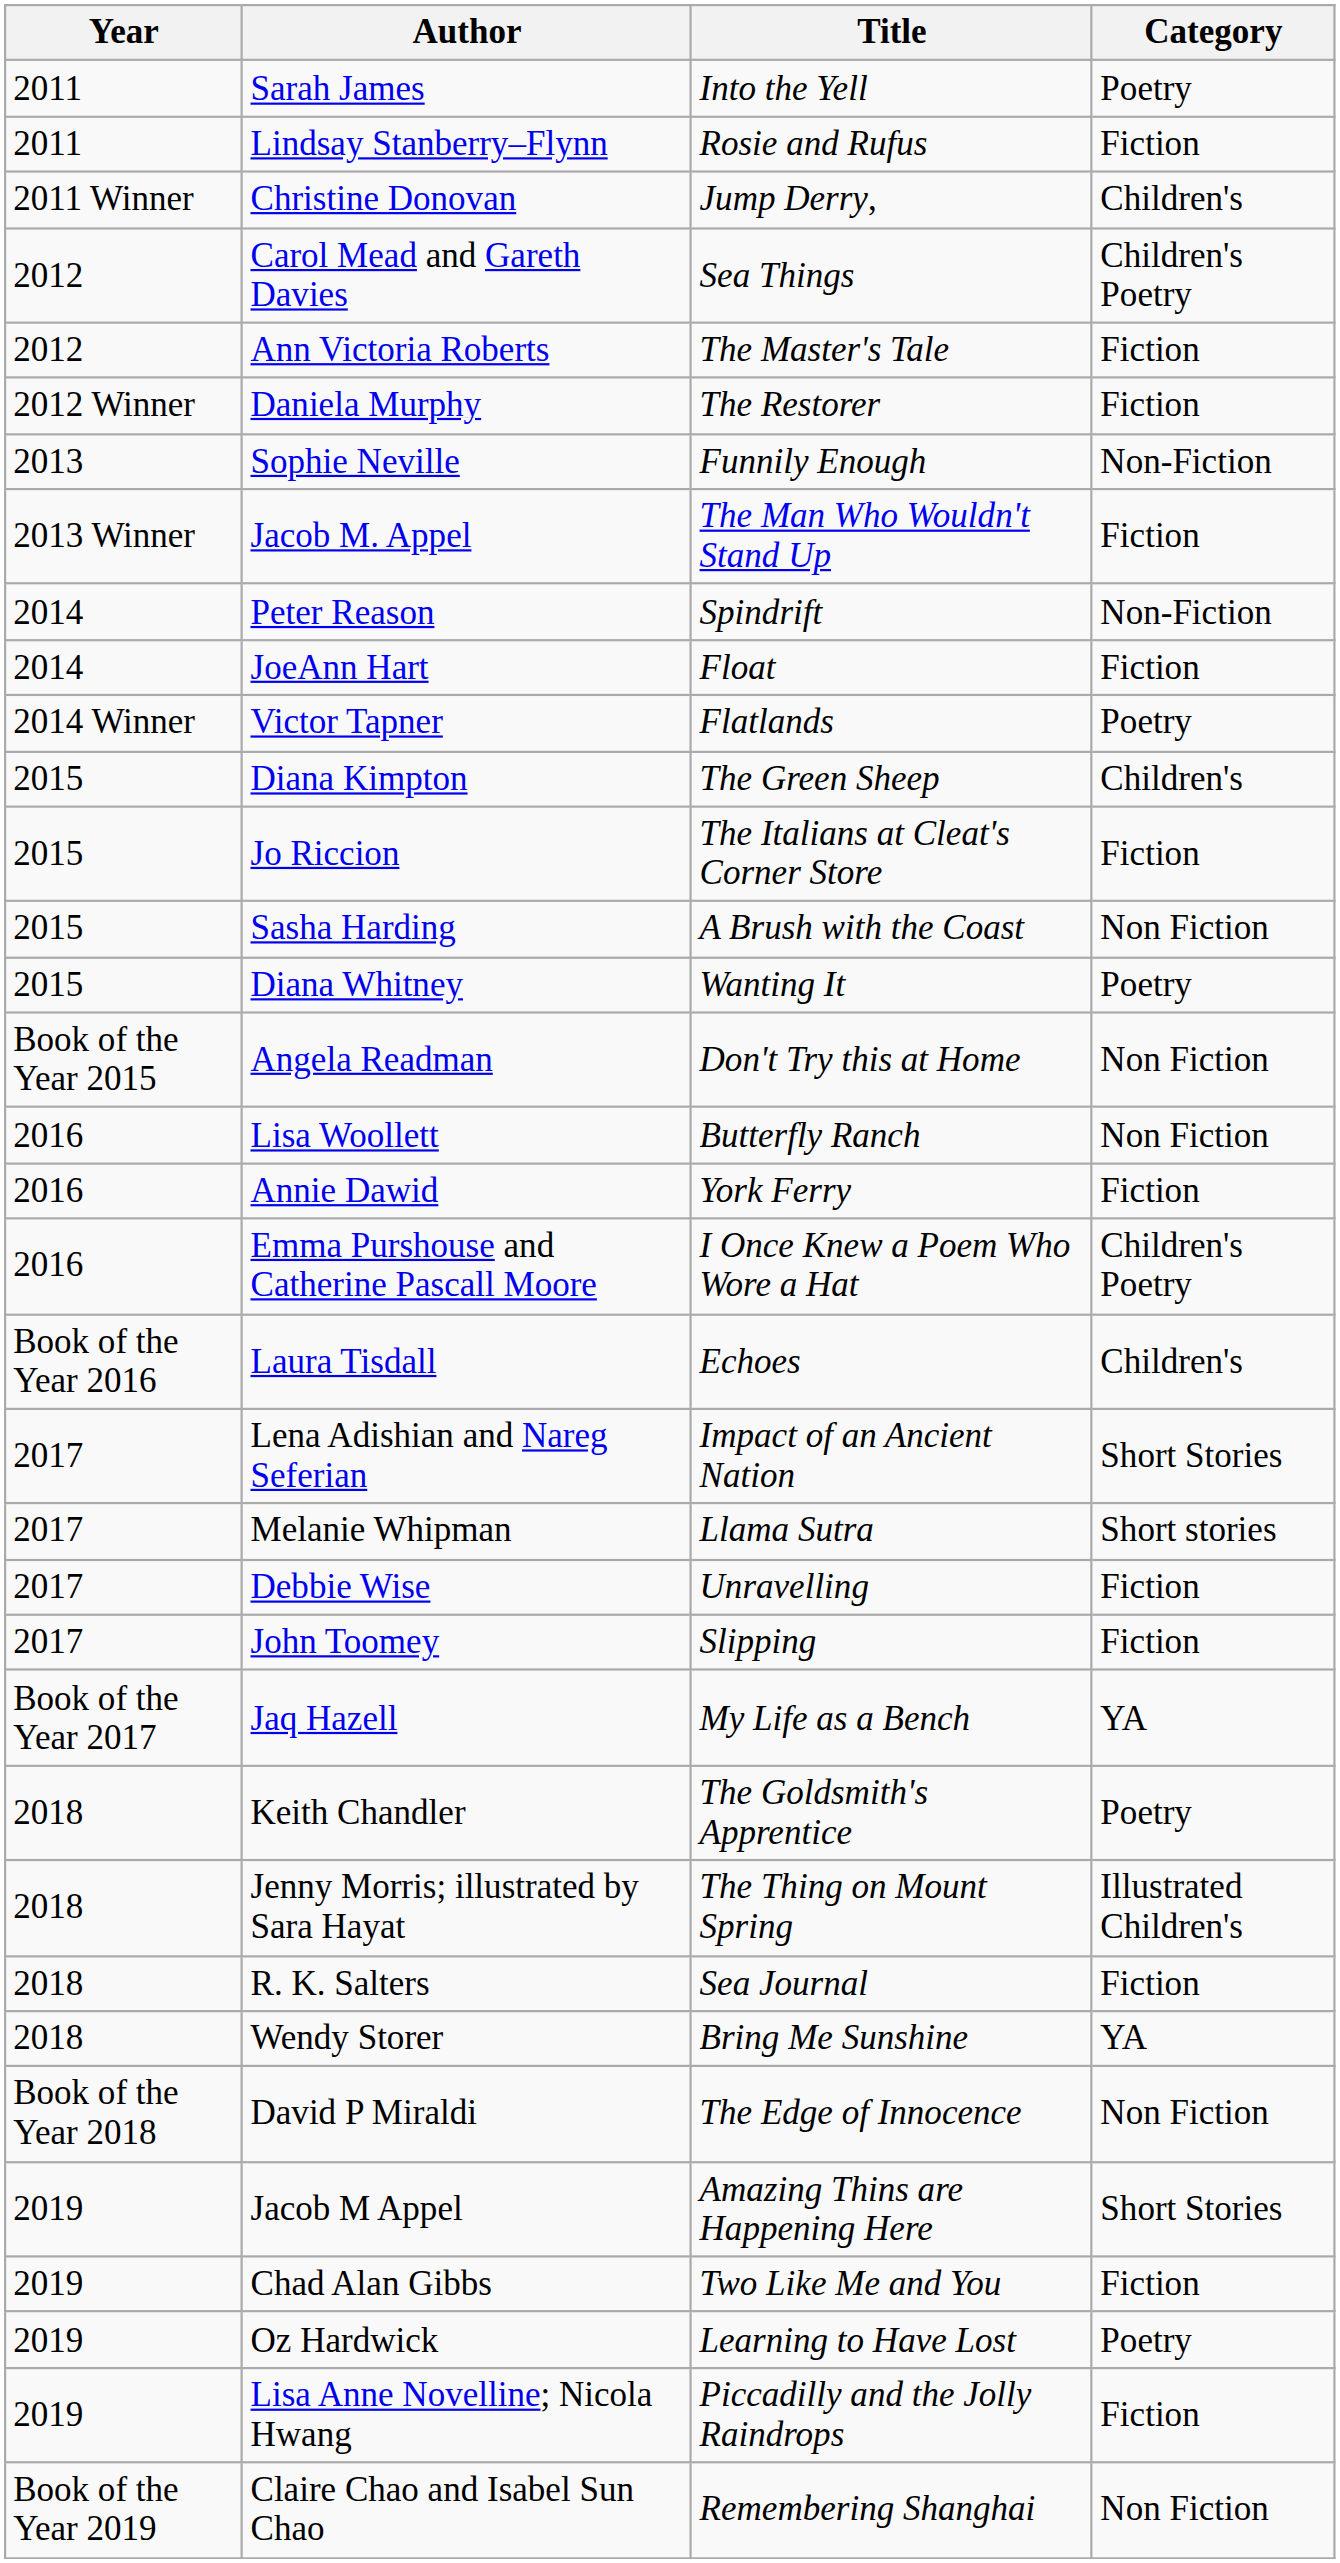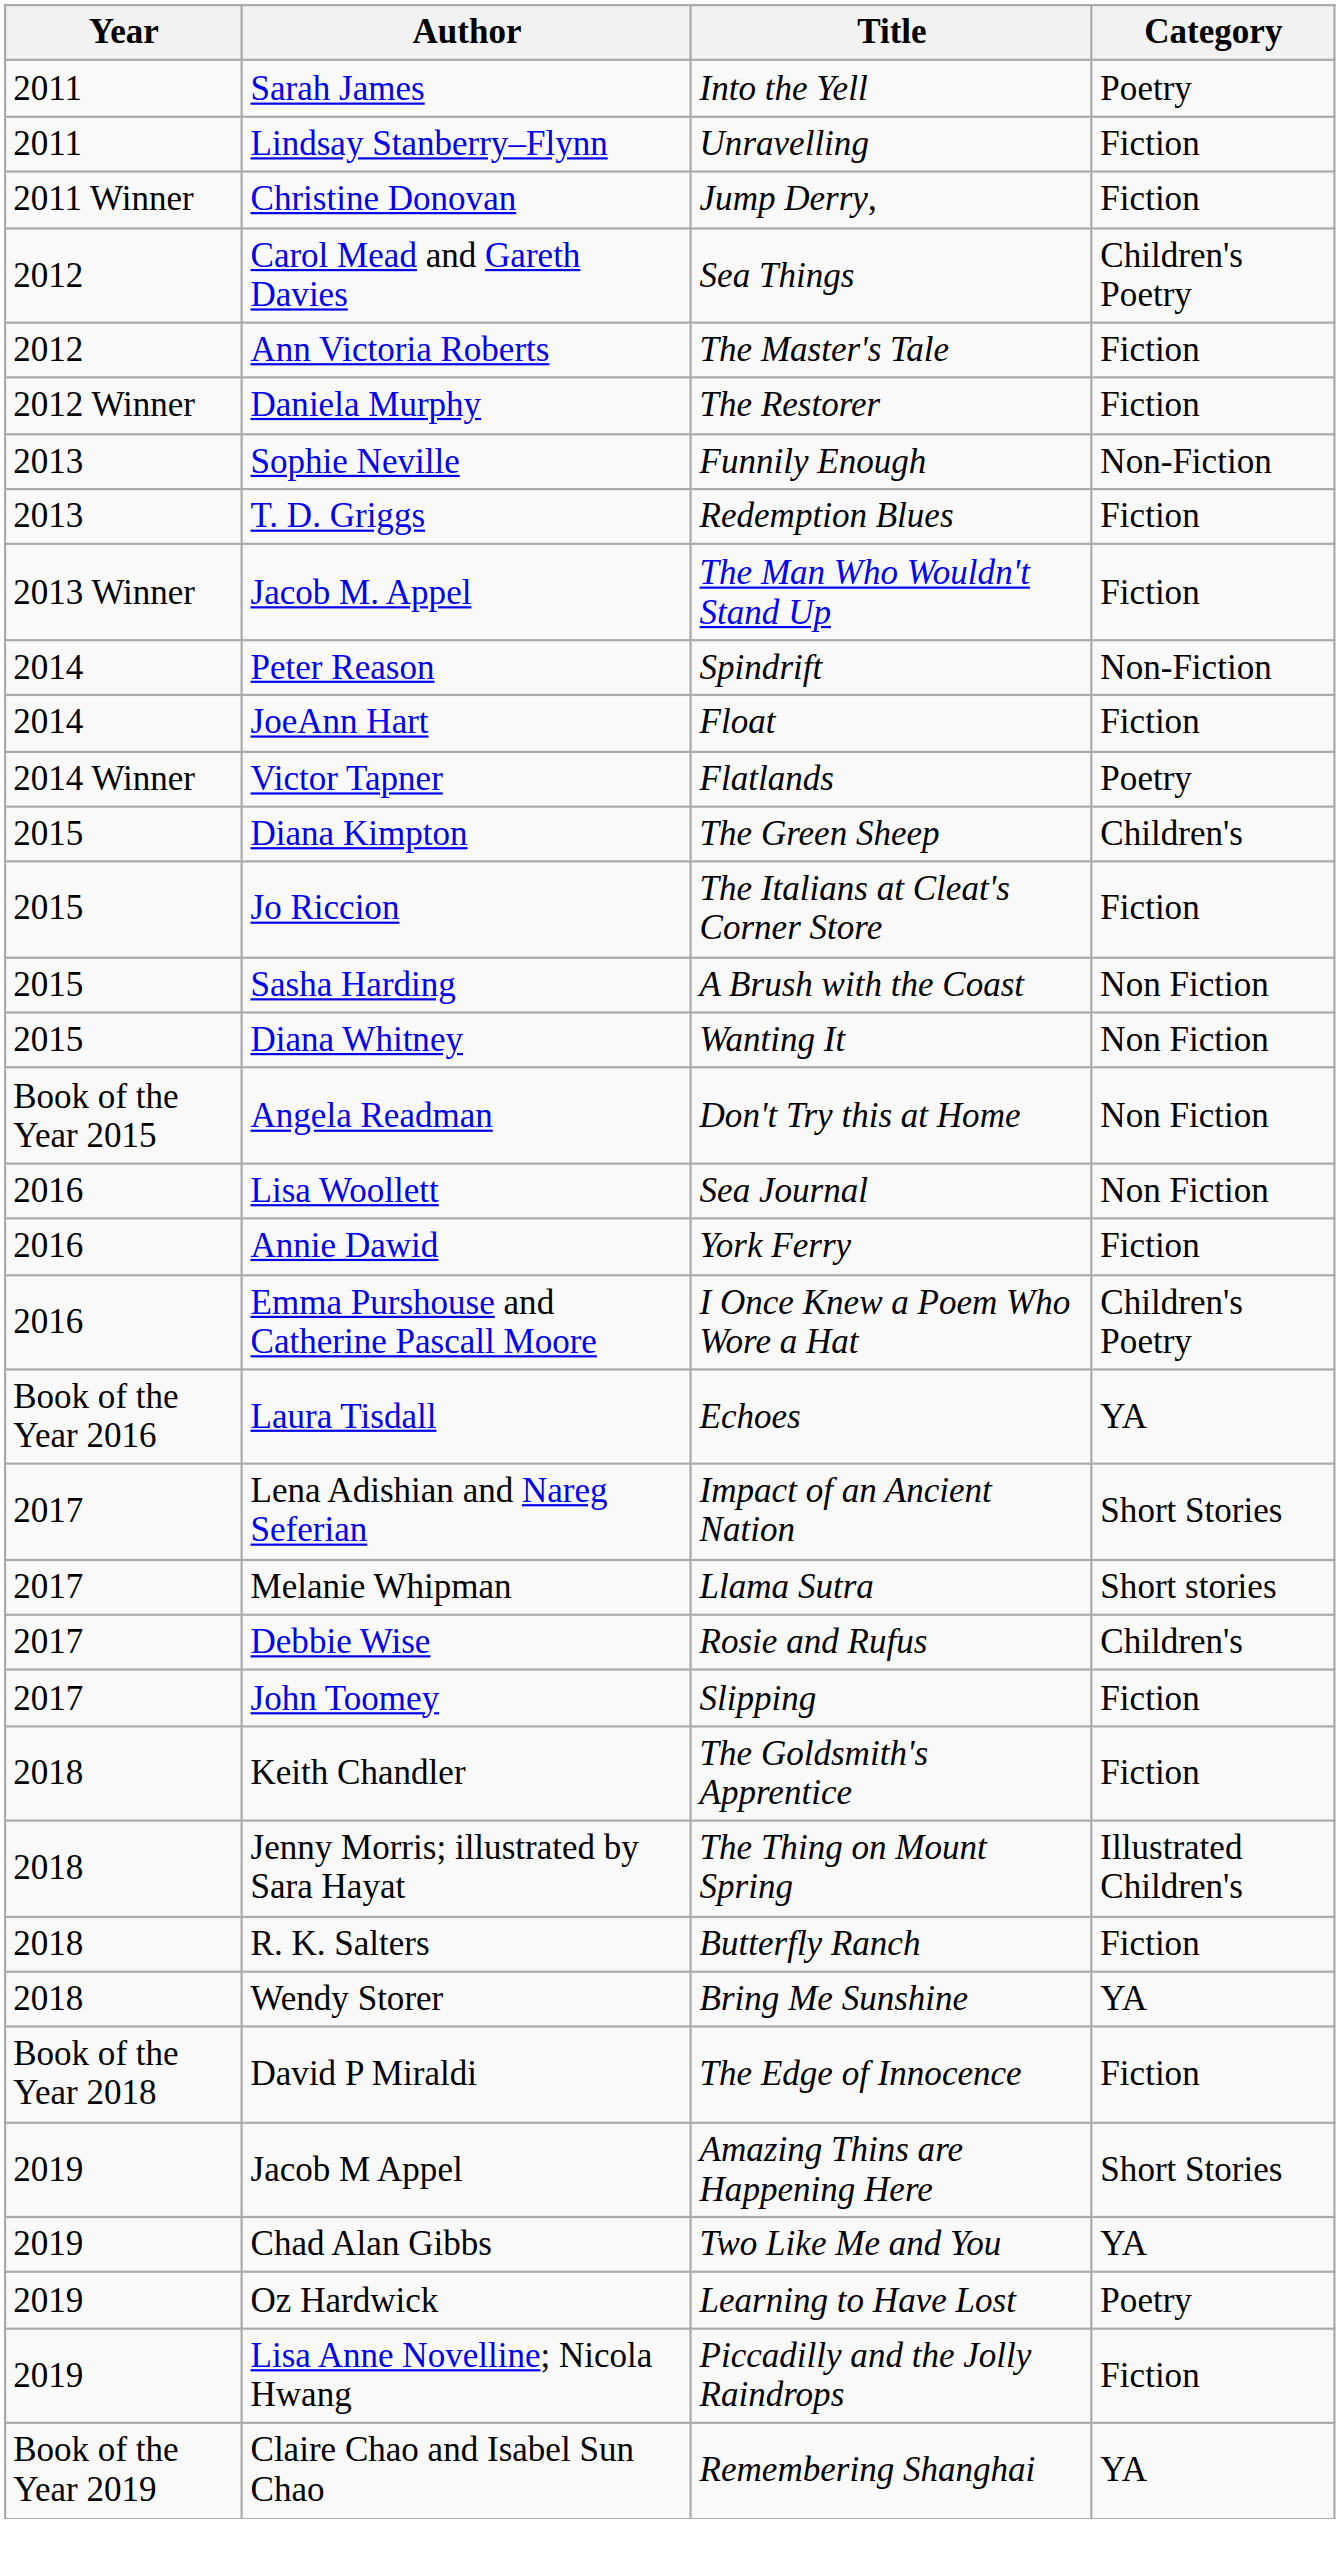Lindsay Stanberry–Flynn | Title: Rosie and Rufus -> Unravelling
Christine Donovan | Category: Children's -> Fiction
+ row: 2013 | T. D. Griggs | Redemption Blues | Fiction
Diana Whitney | Category: Poetry -> Non Fiction
Lisa Woollett | Title: Butterfly Ranch -> Sea Journal
Laura Tisdall | Category: Children's -> YA
Debbie Wise | Title: Unravelling -> Rosie and Rufus
Debbie Wise | Category: Fiction -> Children's
- row: Book of the Year 2017 | Jaq Hazell | My Life as a Bench | YA
Keith Chandler | Category: Poetry -> Fiction
R. K. Salters | Title: Sea Journal -> Butterfly Ranch
David P Miraldi | Category: Non Fiction -> Fiction
Chad Alan Gibbs | Category: Fiction -> YA
Claire Chao and Isabel Sun Chao | Category: Non Fiction -> YA
